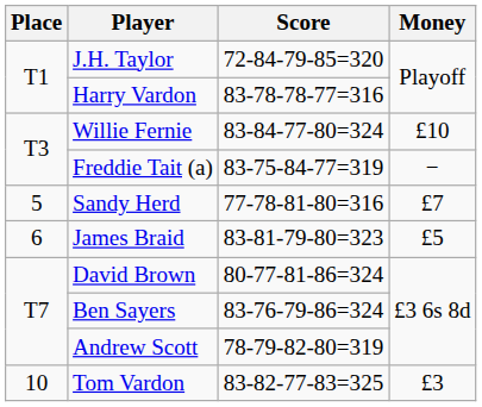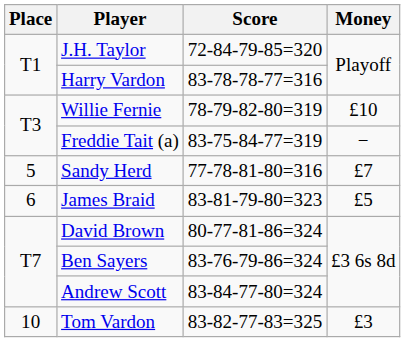Willie Fernie | Score: 83-84-77-80=324 -> 78-79-82-80=319
Andrew Scott | Score: 78-79-82-80=319 -> 83-84-77-80=324
